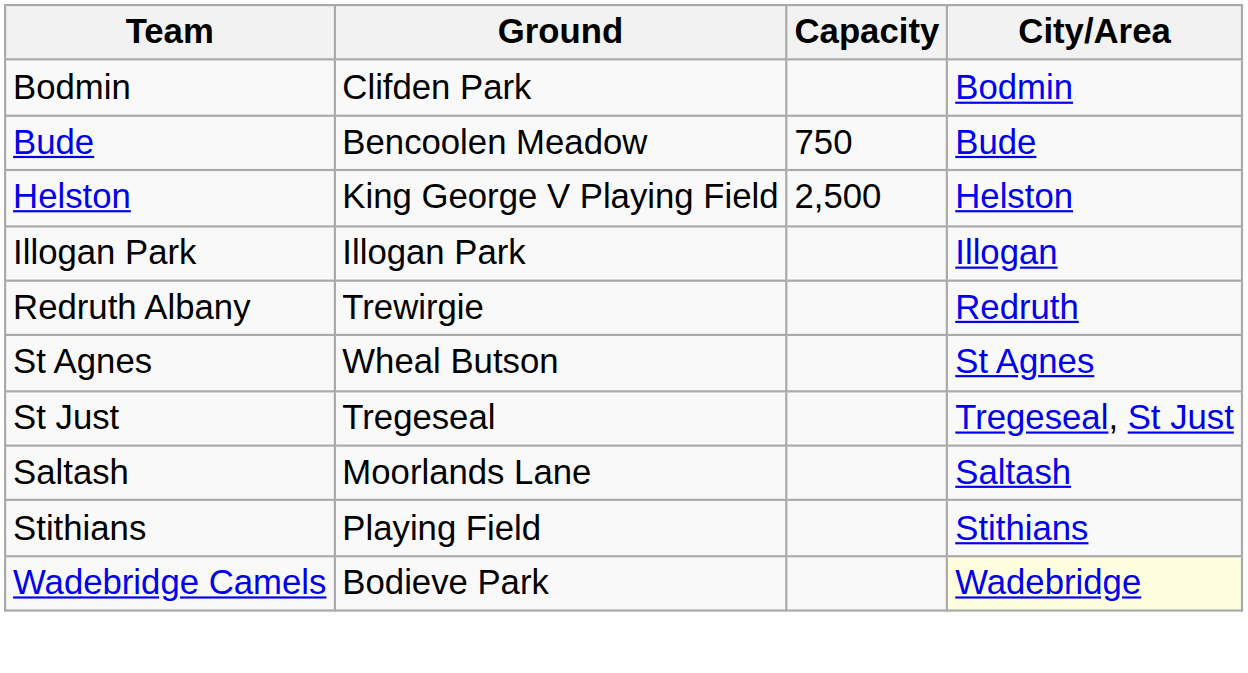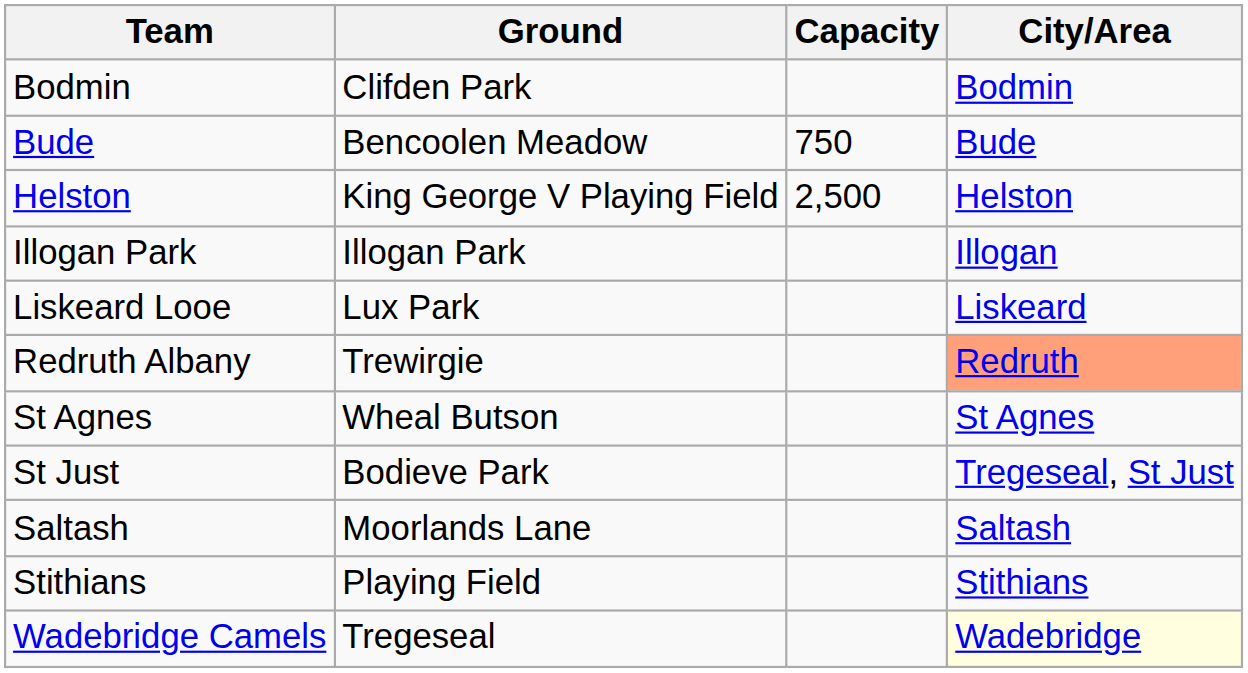+ row: Liskeard Looe | Lux Park | Liskeard
Redruth Albany | City/Area: no background -> lightsalmon background
St Just | Ground: Tregeseal -> Bodieve Park
Wadebridge Camels | Ground: Bodieve Park -> Tregeseal
